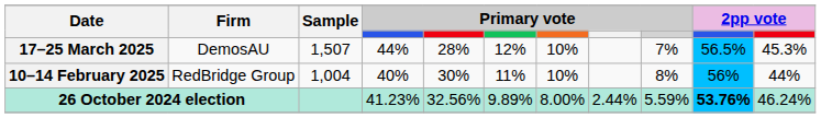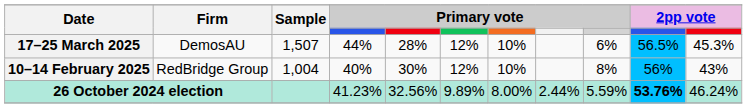17–25 March 2025 | column 9: 7% -> 6%
10–14 February 2025 | column 6: 11% -> 12%
10–14 February 2025 | column 11: 44% -> 43%
